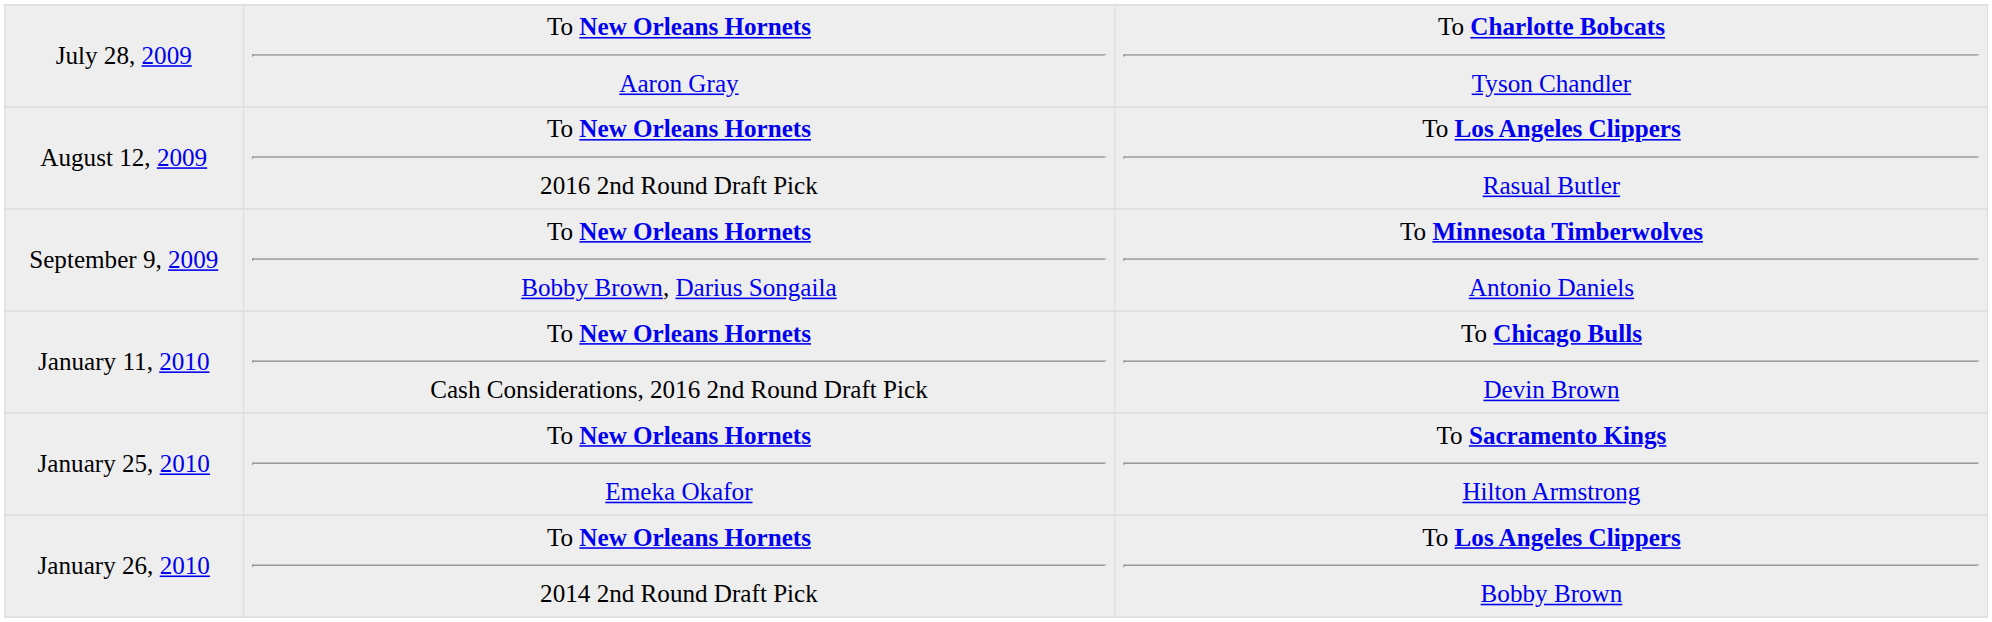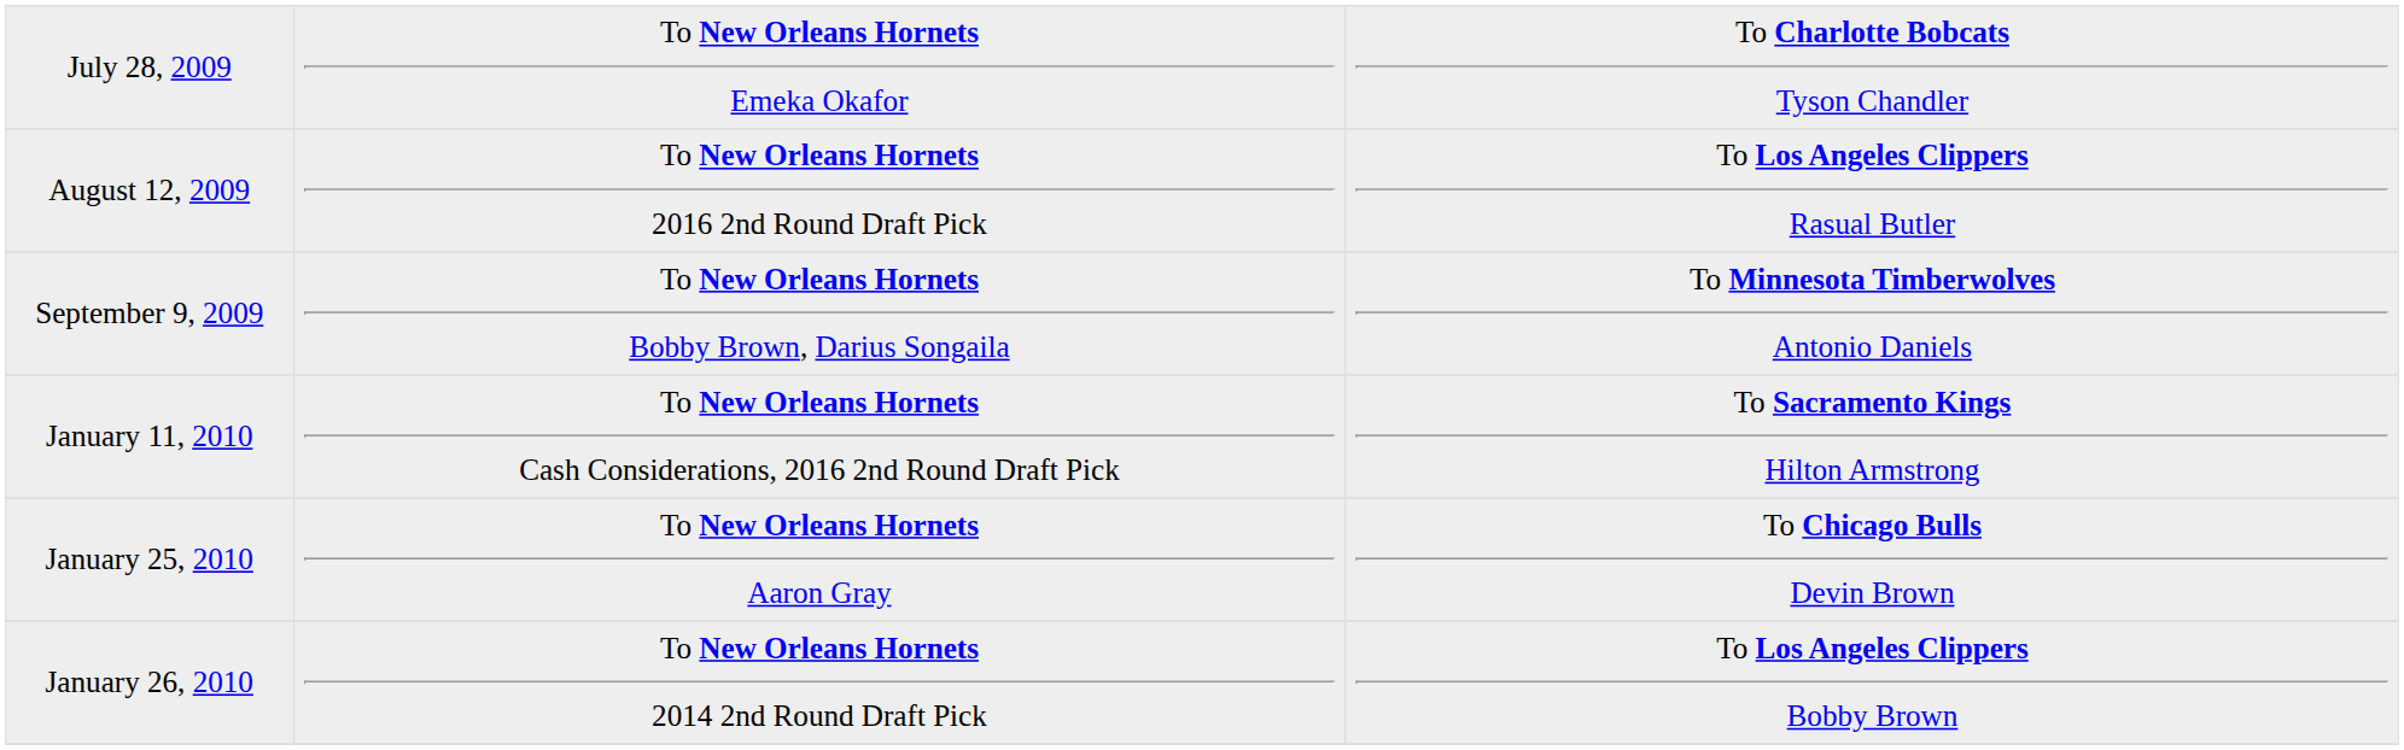July 28, 2009 | column 2: To New Orleans Hornets Aaron Gray -> To New Orleans Hornets Emeka Okafor
January 11, 2010 | column 3: To Chicago Bulls Devin Brown -> To Sacramento Kings Hilton Armstrong
January 25, 2010 | column 2: To New Orleans Hornets Emeka Okafor -> To New Orleans Hornets Aaron Gray
January 25, 2010 | column 3: To Sacramento Kings Hilton Armstrong -> To Chicago Bulls Devin Brown
